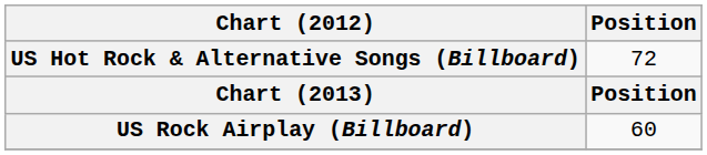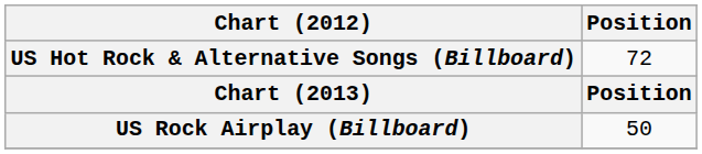US Rock Airplay (Billboard) | Position: 60 -> 50
